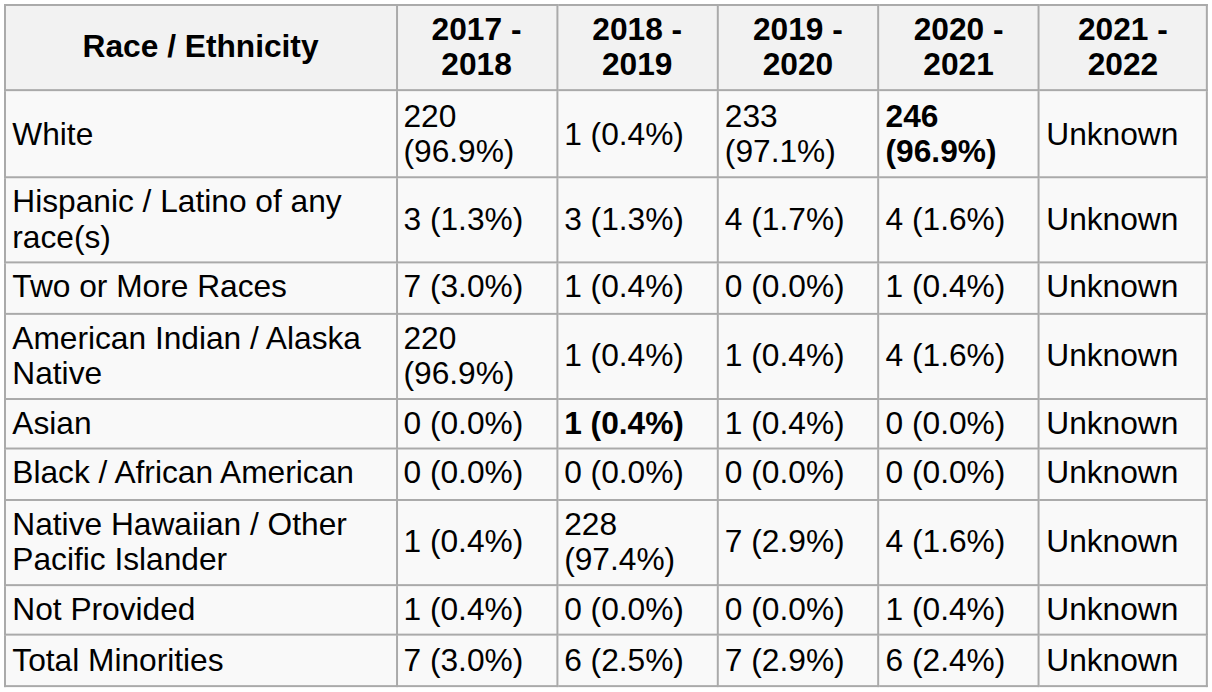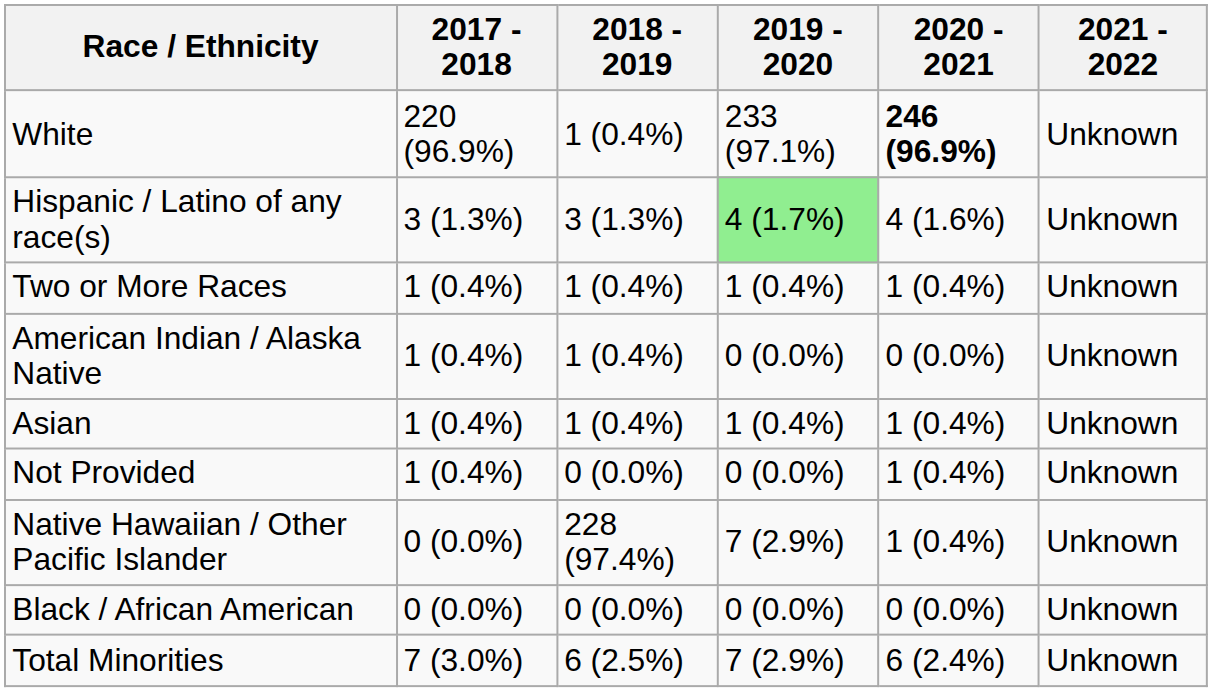Hispanic / Latino of any race(s) | 2019 - 2020: no background -> lightgreen background
Two or More Races | 2017 - 2018: 7 (3.0%) -> 1 (0.4%)
Two or More Races | 2019 - 2020: 0 (0.0%) -> 1 (0.4%)
American Indian / Alaska Native | 2017 - 2018: 220 (96.9%) -> 1 (0.4%)
American Indian / Alaska Native | 2019 - 2020: 1 (0.4%) -> 0 (0.0%)
American Indian / Alaska Native | 2020 - 2021: 4 (1.6%) -> 0 (0.0%)
Asian | 2017 - 2018: 0 (0.0%) -> 1 (0.4%)
Asian | 2018 - 2019: bold -> normal
Asian | 2020 - 2021: 0 (0.0%) -> 1 (0.4%)
rows swapped: Black / African American <-> Not Provided
Native Hawaiian / Other Pacific Islander | 2017 - 2018: 1 (0.4%) -> 0 (0.0%)
Native Hawaiian / Other Pacific Islander | 2020 - 2021: 4 (1.6%) -> 1 (0.4%)
